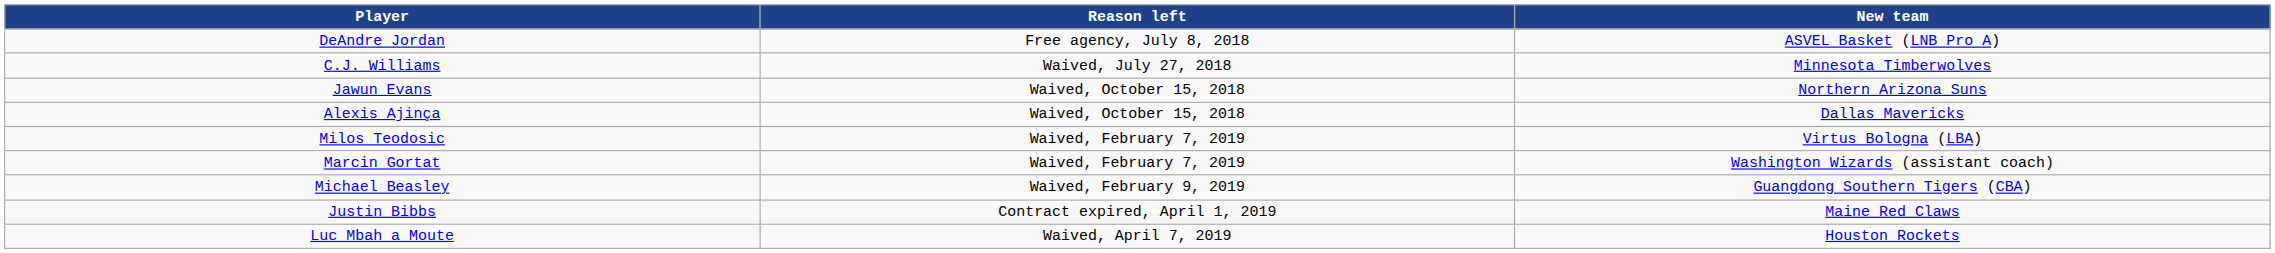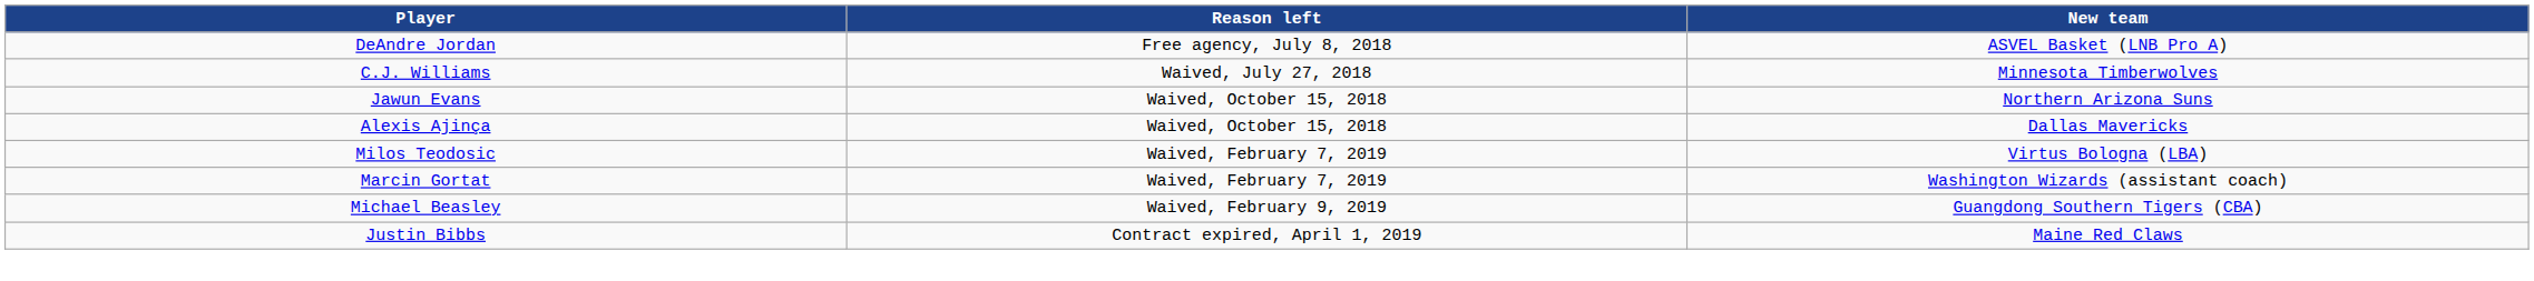- row: Luc Mbah a Moute | Waived, April 7, 2019 | Houston Rockets
